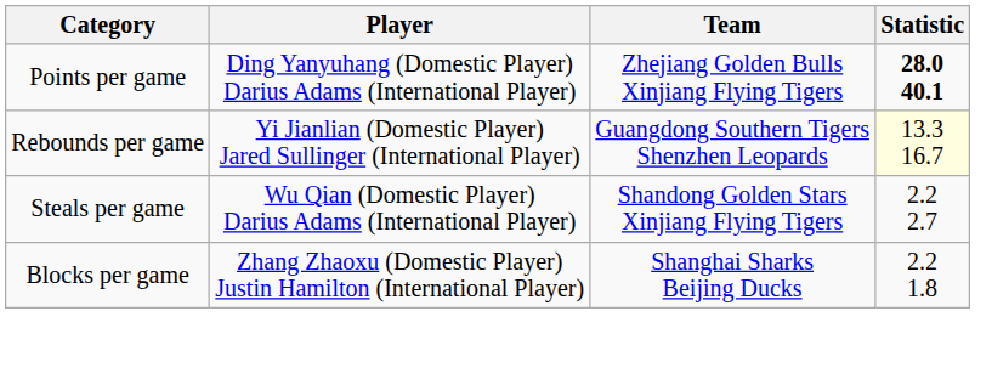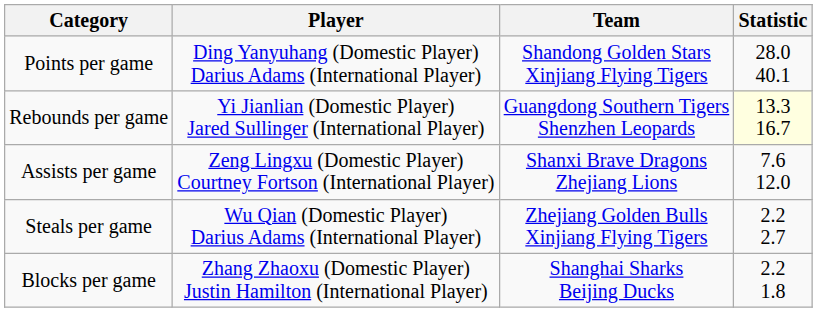Points per game | Team: Zhejiang Golden Bulls Xinjiang Flying Tigers -> Shandong Golden Stars Xinjiang Flying Tigers
Points per game | Statistic: bold -> normal
+ row: Assists per game | Zeng Lingxu (Domestic Player) Courtney Fortson (International Player) | Shanxi Brave Dragons Zhejiang Lions | 7.6 12.0
Steals per game | Team: Shandong Golden Stars Xinjiang Flying Tigers -> Zhejiang Golden Bulls Xinjiang Flying Tigers
